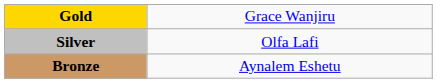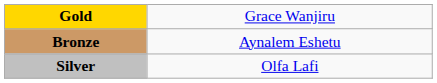rows swapped: Silver <-> Bronze
